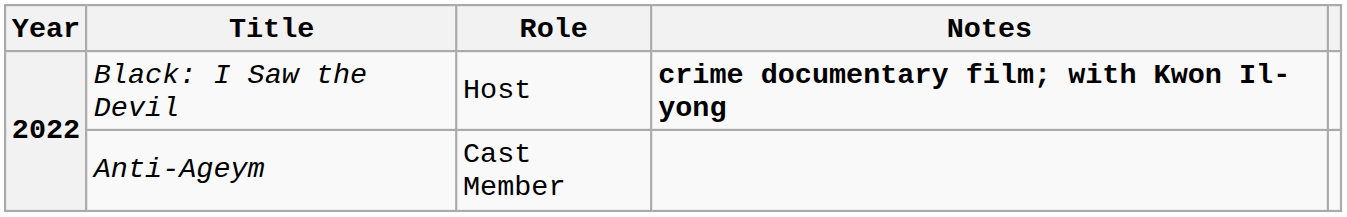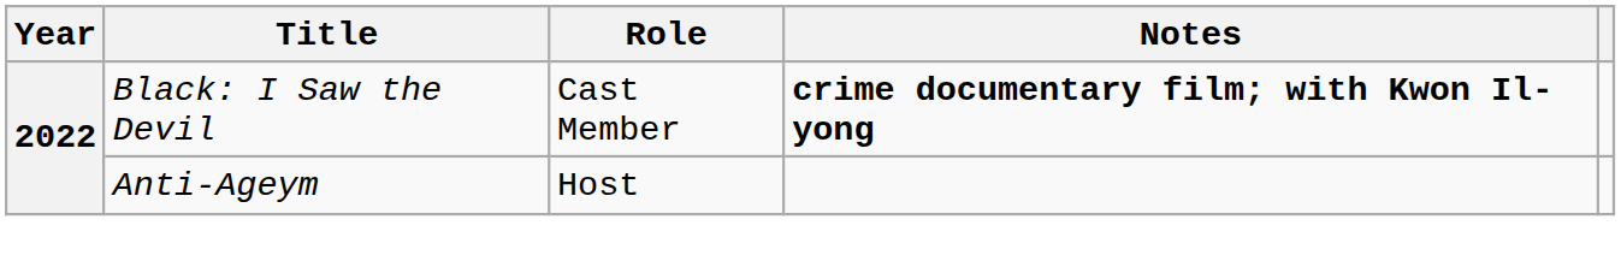Black: I Saw the Devil | Role: Host -> Cast Member
Anti-Ageym | Role: Cast Member -> Host
